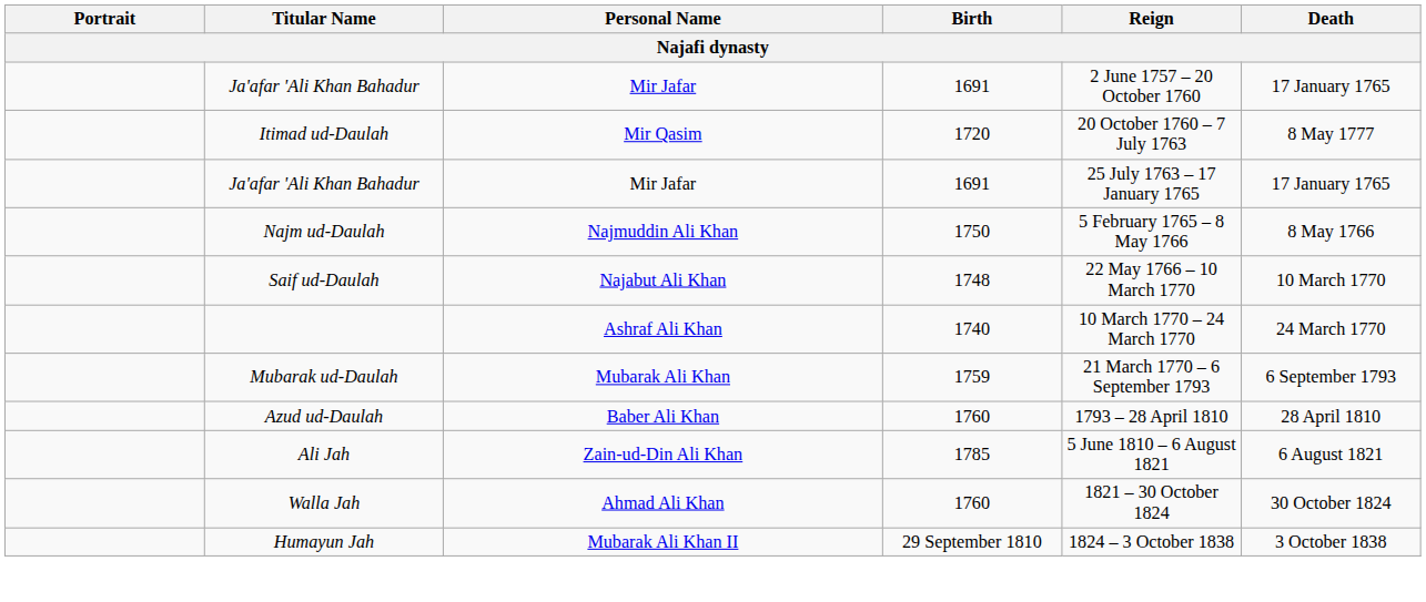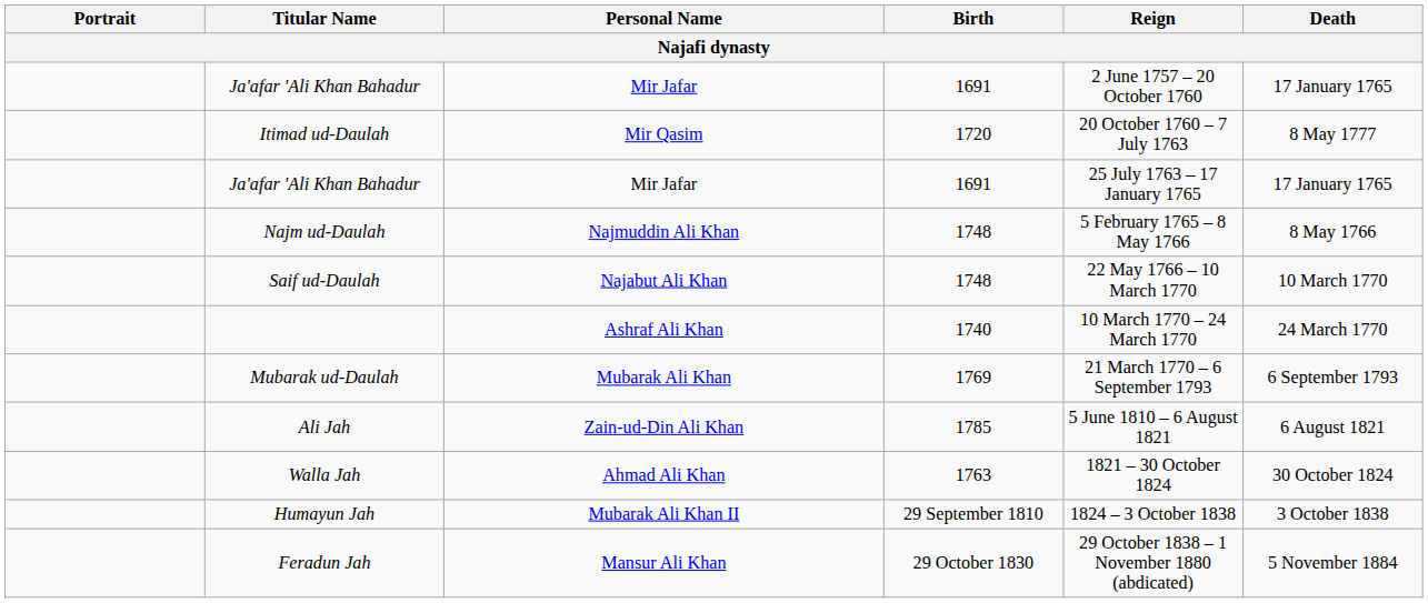Najm ud-Daulah | Birth: 1750 -> 1748
Mubarak ud-Daulah | Birth: 1759 -> 1769
- row: Azud ud-Daulah | Baber Ali Khan | 1760 | 1793 – 28 April 1810 | 28 April 1810
Walla Jah | Birth: 1760 -> 1763
+ row: Feradun Jah | Mansur Ali Khan | 29 October 1830 | 29 October 1838 – 1 November 1880 (abdicated) | 5 November 1884
